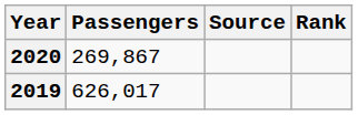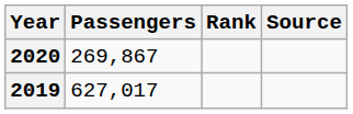columns swapped: Rank <-> Source
2019 | Passengers: 626,017 -> 627,017
